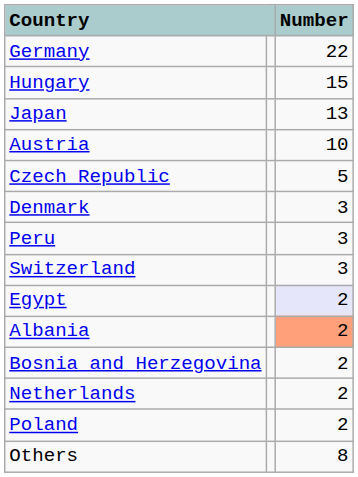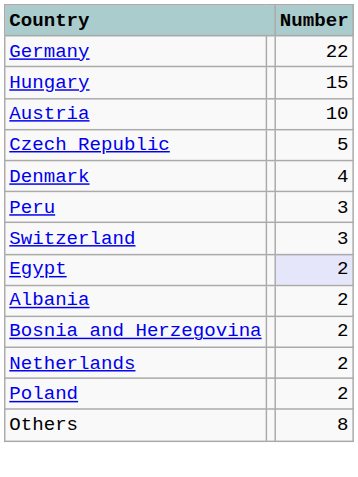- row: Japan | 13
Denmark | Number: 3 -> 4
Albania | Number: lightsalmon background -> no background
